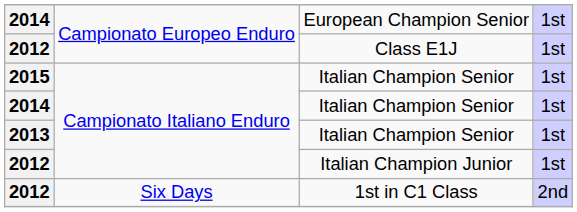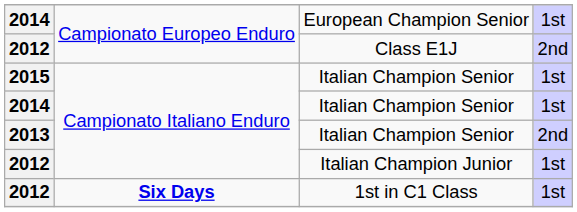Class E1J | column 4: 1st -> 2nd
2013 / Italian Champion Senior | column 4: 1st -> 2nd
1st in C1 Class | column 2: normal -> bold
1st in C1 Class | column 4: 2nd -> 1st
